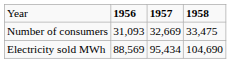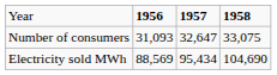Number of consumers | column 3: 32,669 -> 32,647
Number of consumers | column 4: 33,475 -> 33,075
